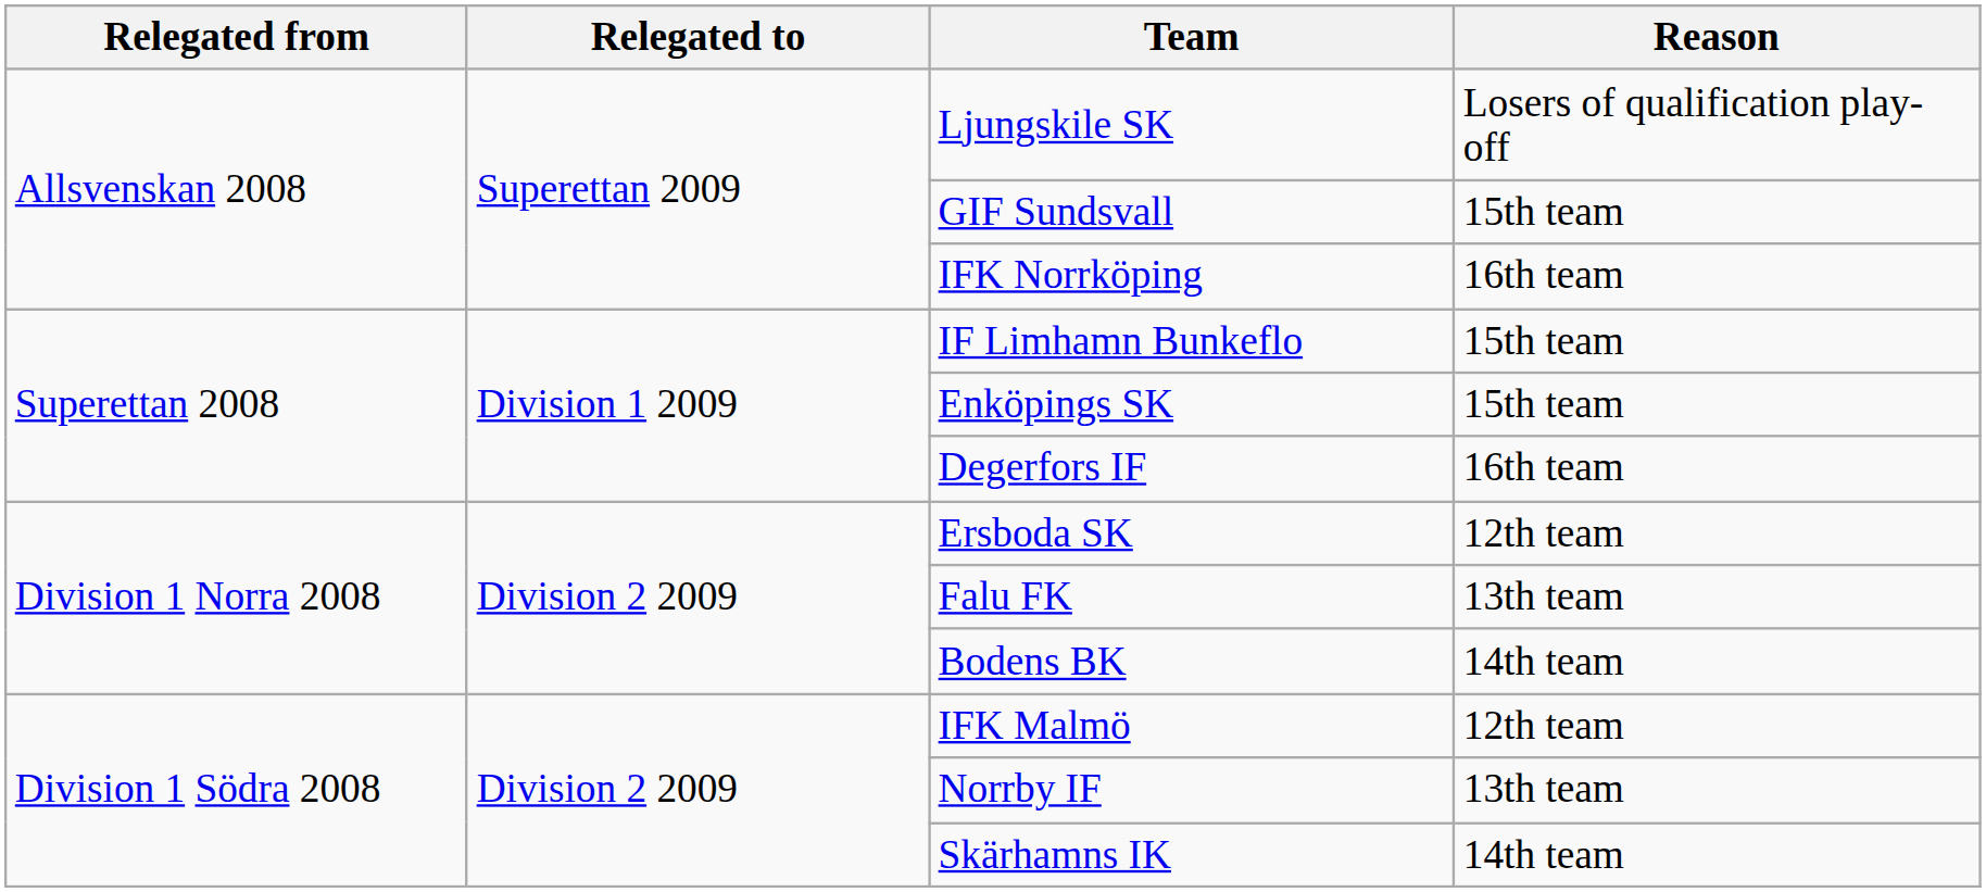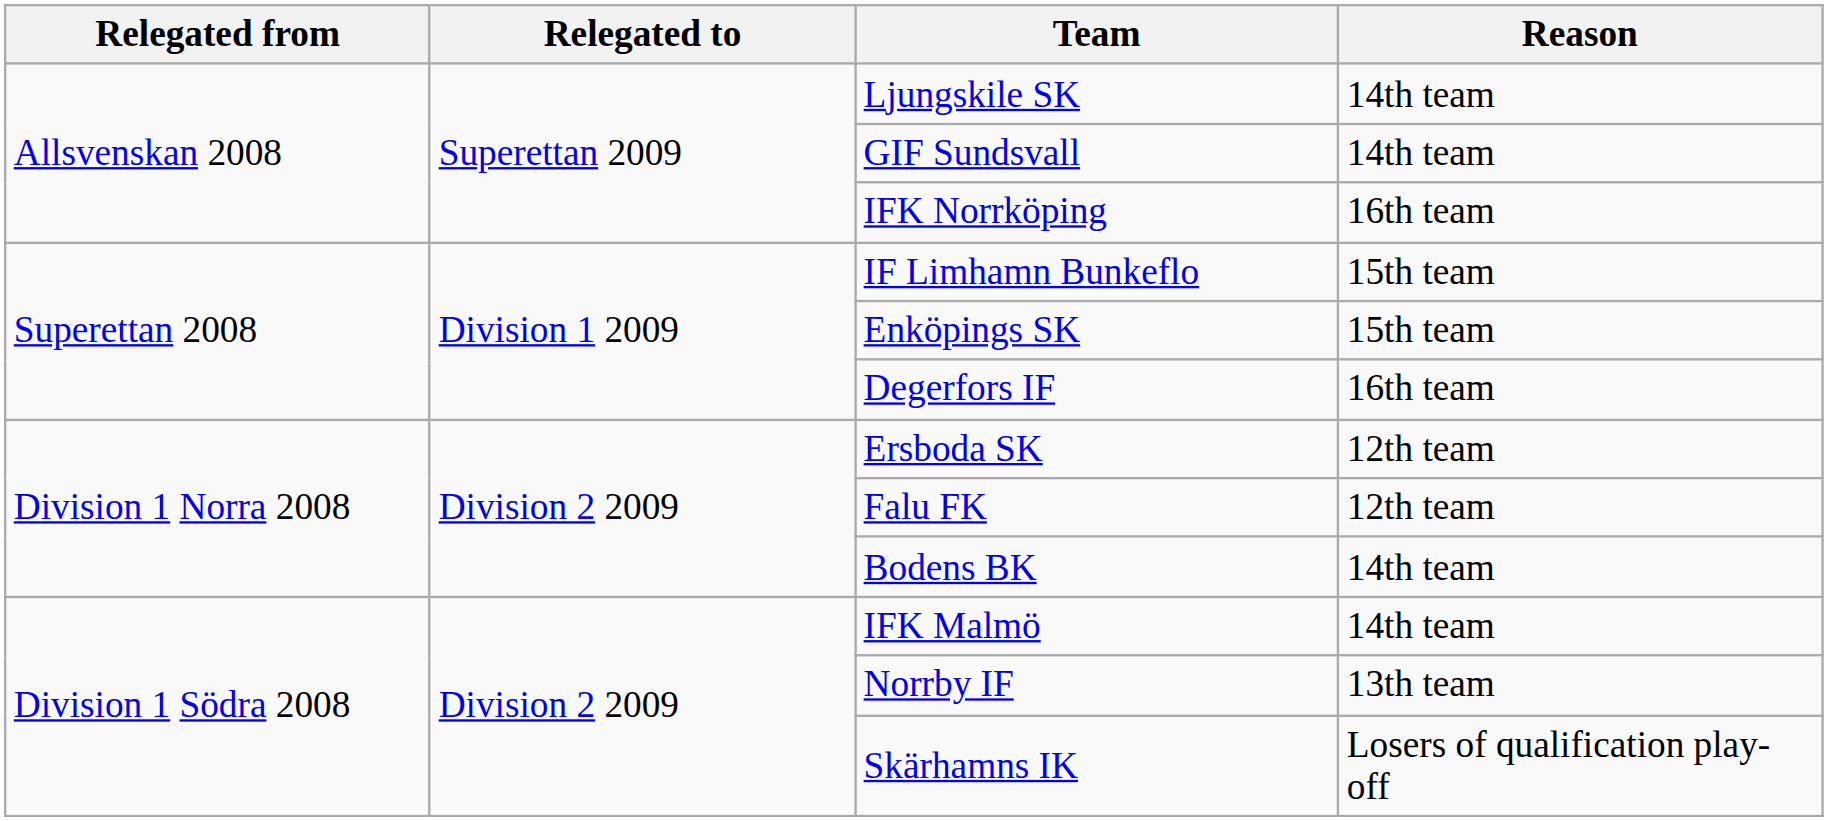Ljungskile SK | Reason: Losers of qualification play-off -> 14th team
GIF Sundsvall | Reason: 15th team -> 14th team
Falu FK | Reason: 13th team -> 12th team
IFK Malmö | Reason: 12th team -> 14th team
Skärhamns IK | Reason: 14th team -> Losers of qualification play-off
